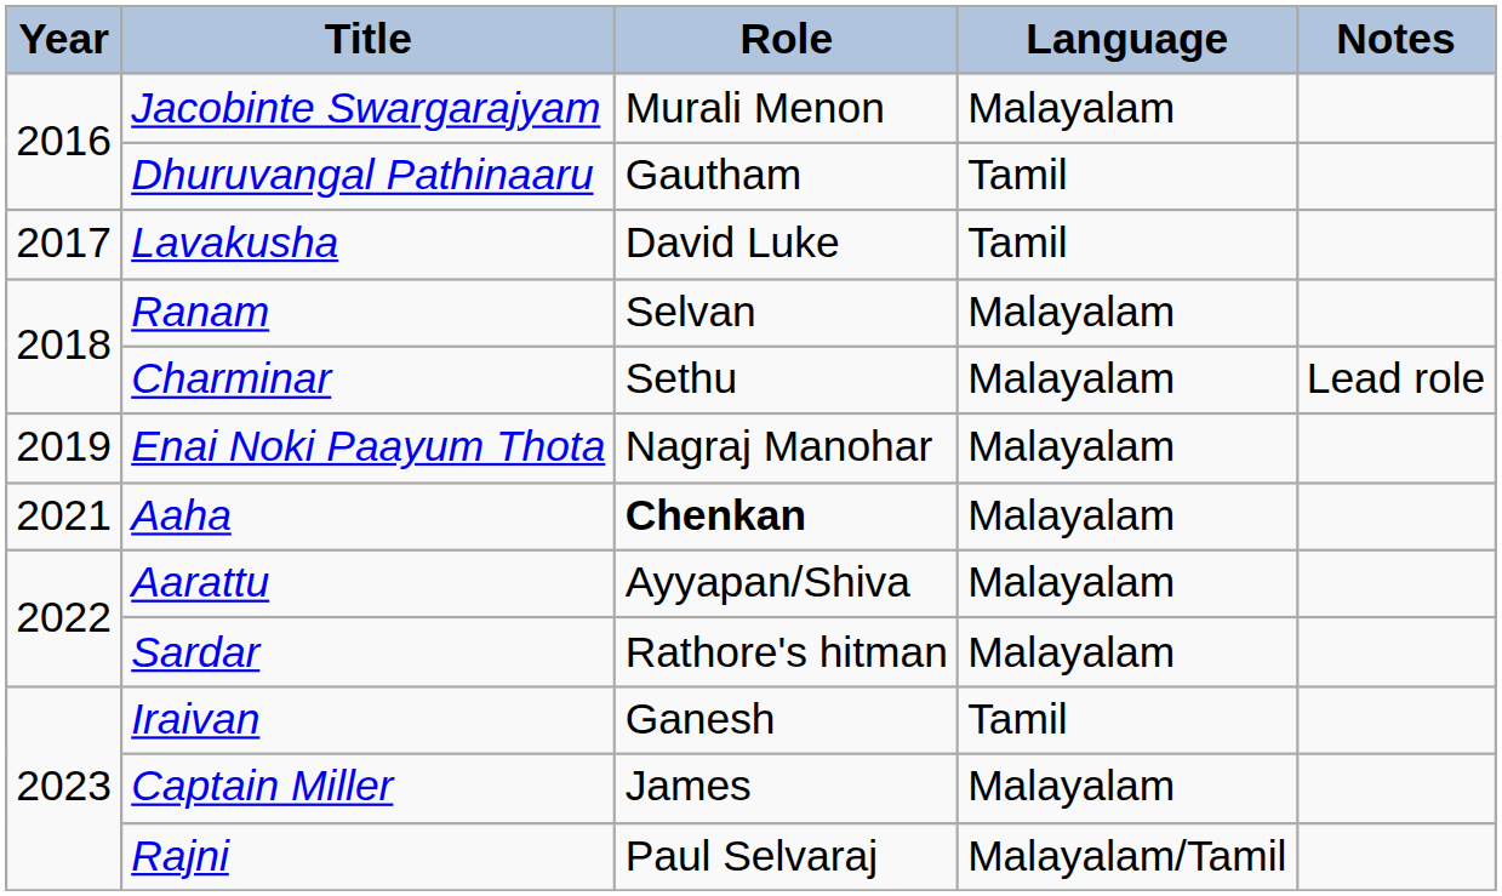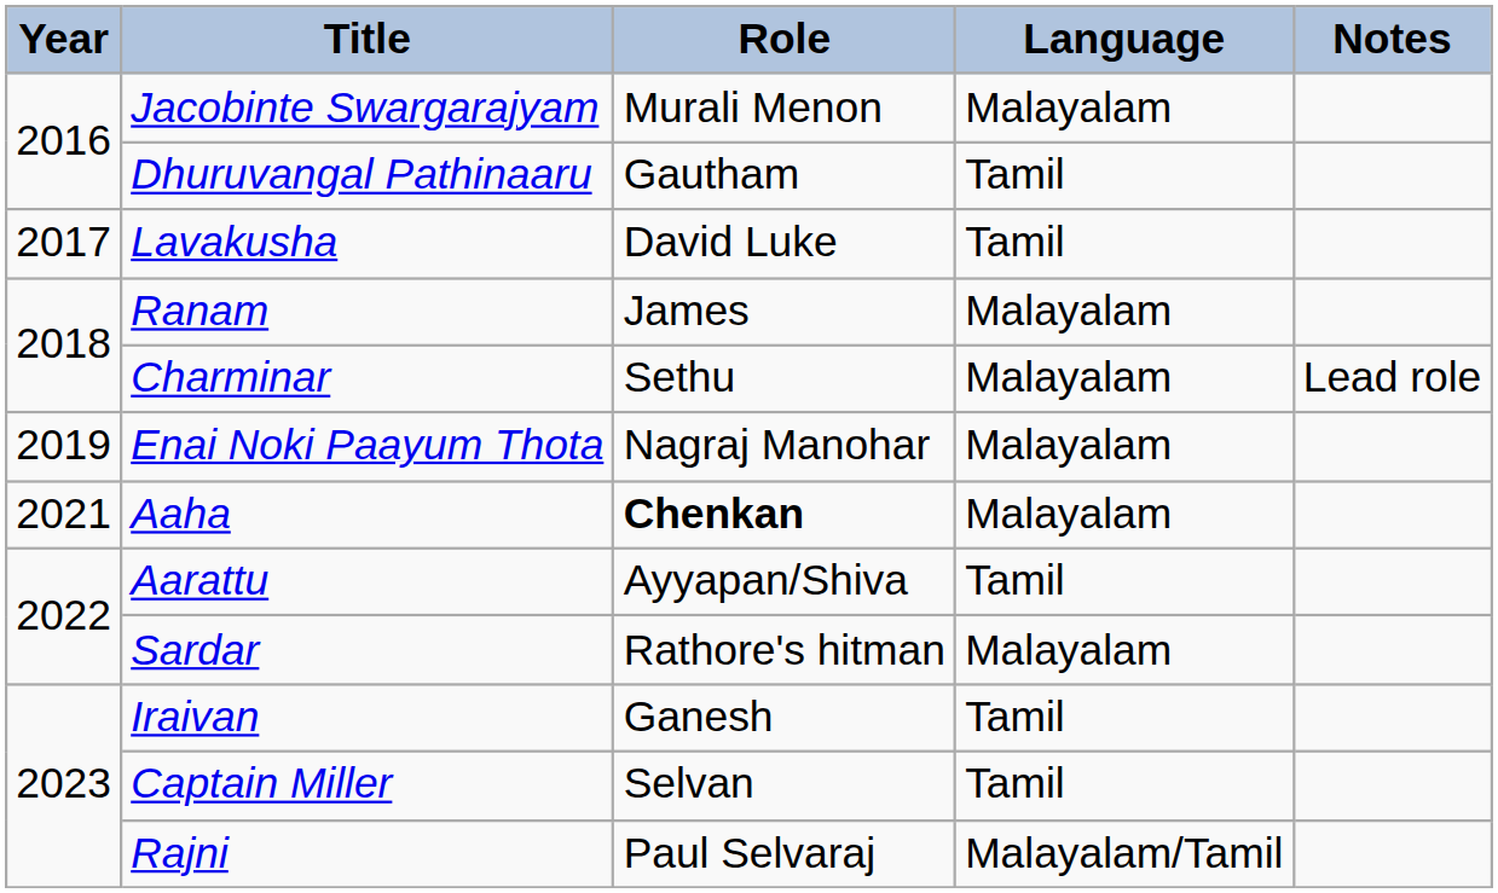Ranam | Role: Selvan -> James
Aarattu | Language: Malayalam -> Tamil
Captain Miller | Role: James -> Selvan
Captain Miller | Language: Malayalam -> Tamil
